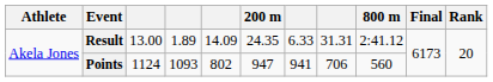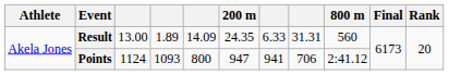Result | 800 m: 2:41.12 -> 560
Points | column 5: 802 -> 800
Points | 800 m: 560 -> 2:41.12
